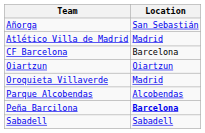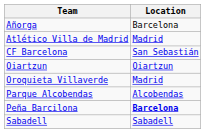Añorga | Location: San Sebastián -> Barcelona
CF Barcelona | Location: Barcelona -> San Sebastián
